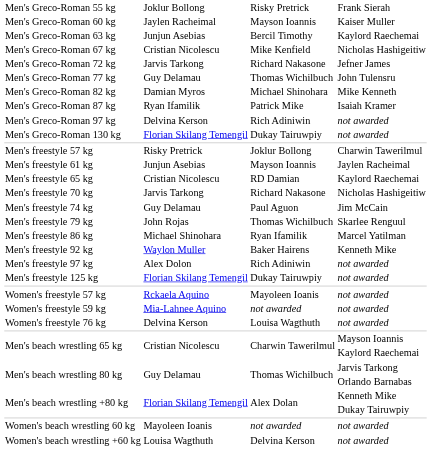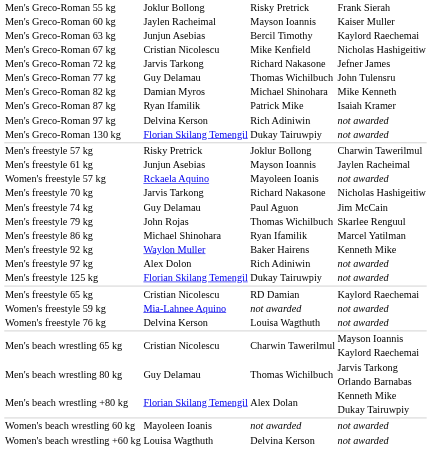rows swapped: Men's freestyle 65 kg <-> Women's freestyle 57 kg
